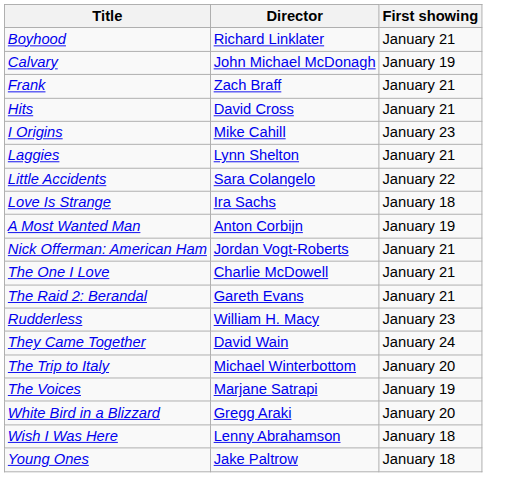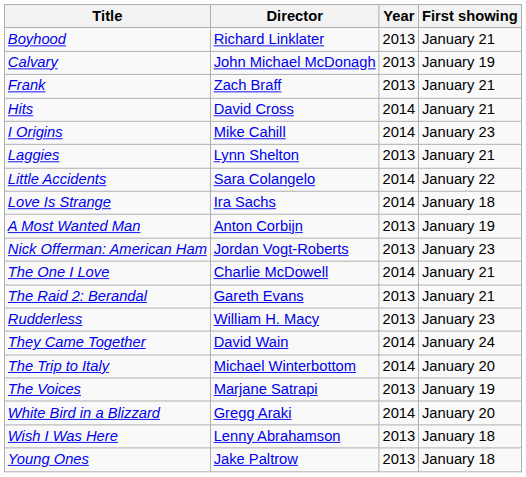+ column: Year | 2013 | 2013 | 2013 | 2014 | 2014 | 2013 | 2014 | 2014 | 2013 | 2013 | 2014 | 2013 | 2013 | 2014 | 2014 | 2013 | 2014 | 2013 | 2013
Nick Offerman: American Ham | First showing: January 21 -> January 23
